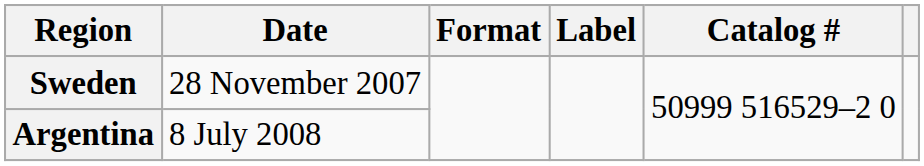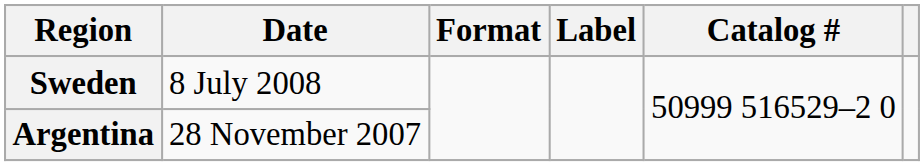Sweden | Date: 28 November 2007 -> 8 July 2008
Argentina | Date: 8 July 2008 -> 28 November 2007
